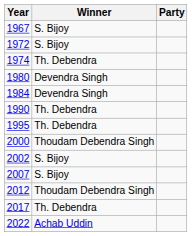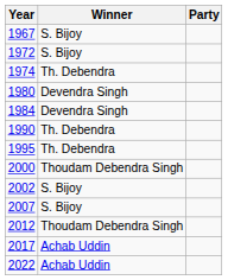2017 | Winner: Th. Debendra -> Achab Uddin
